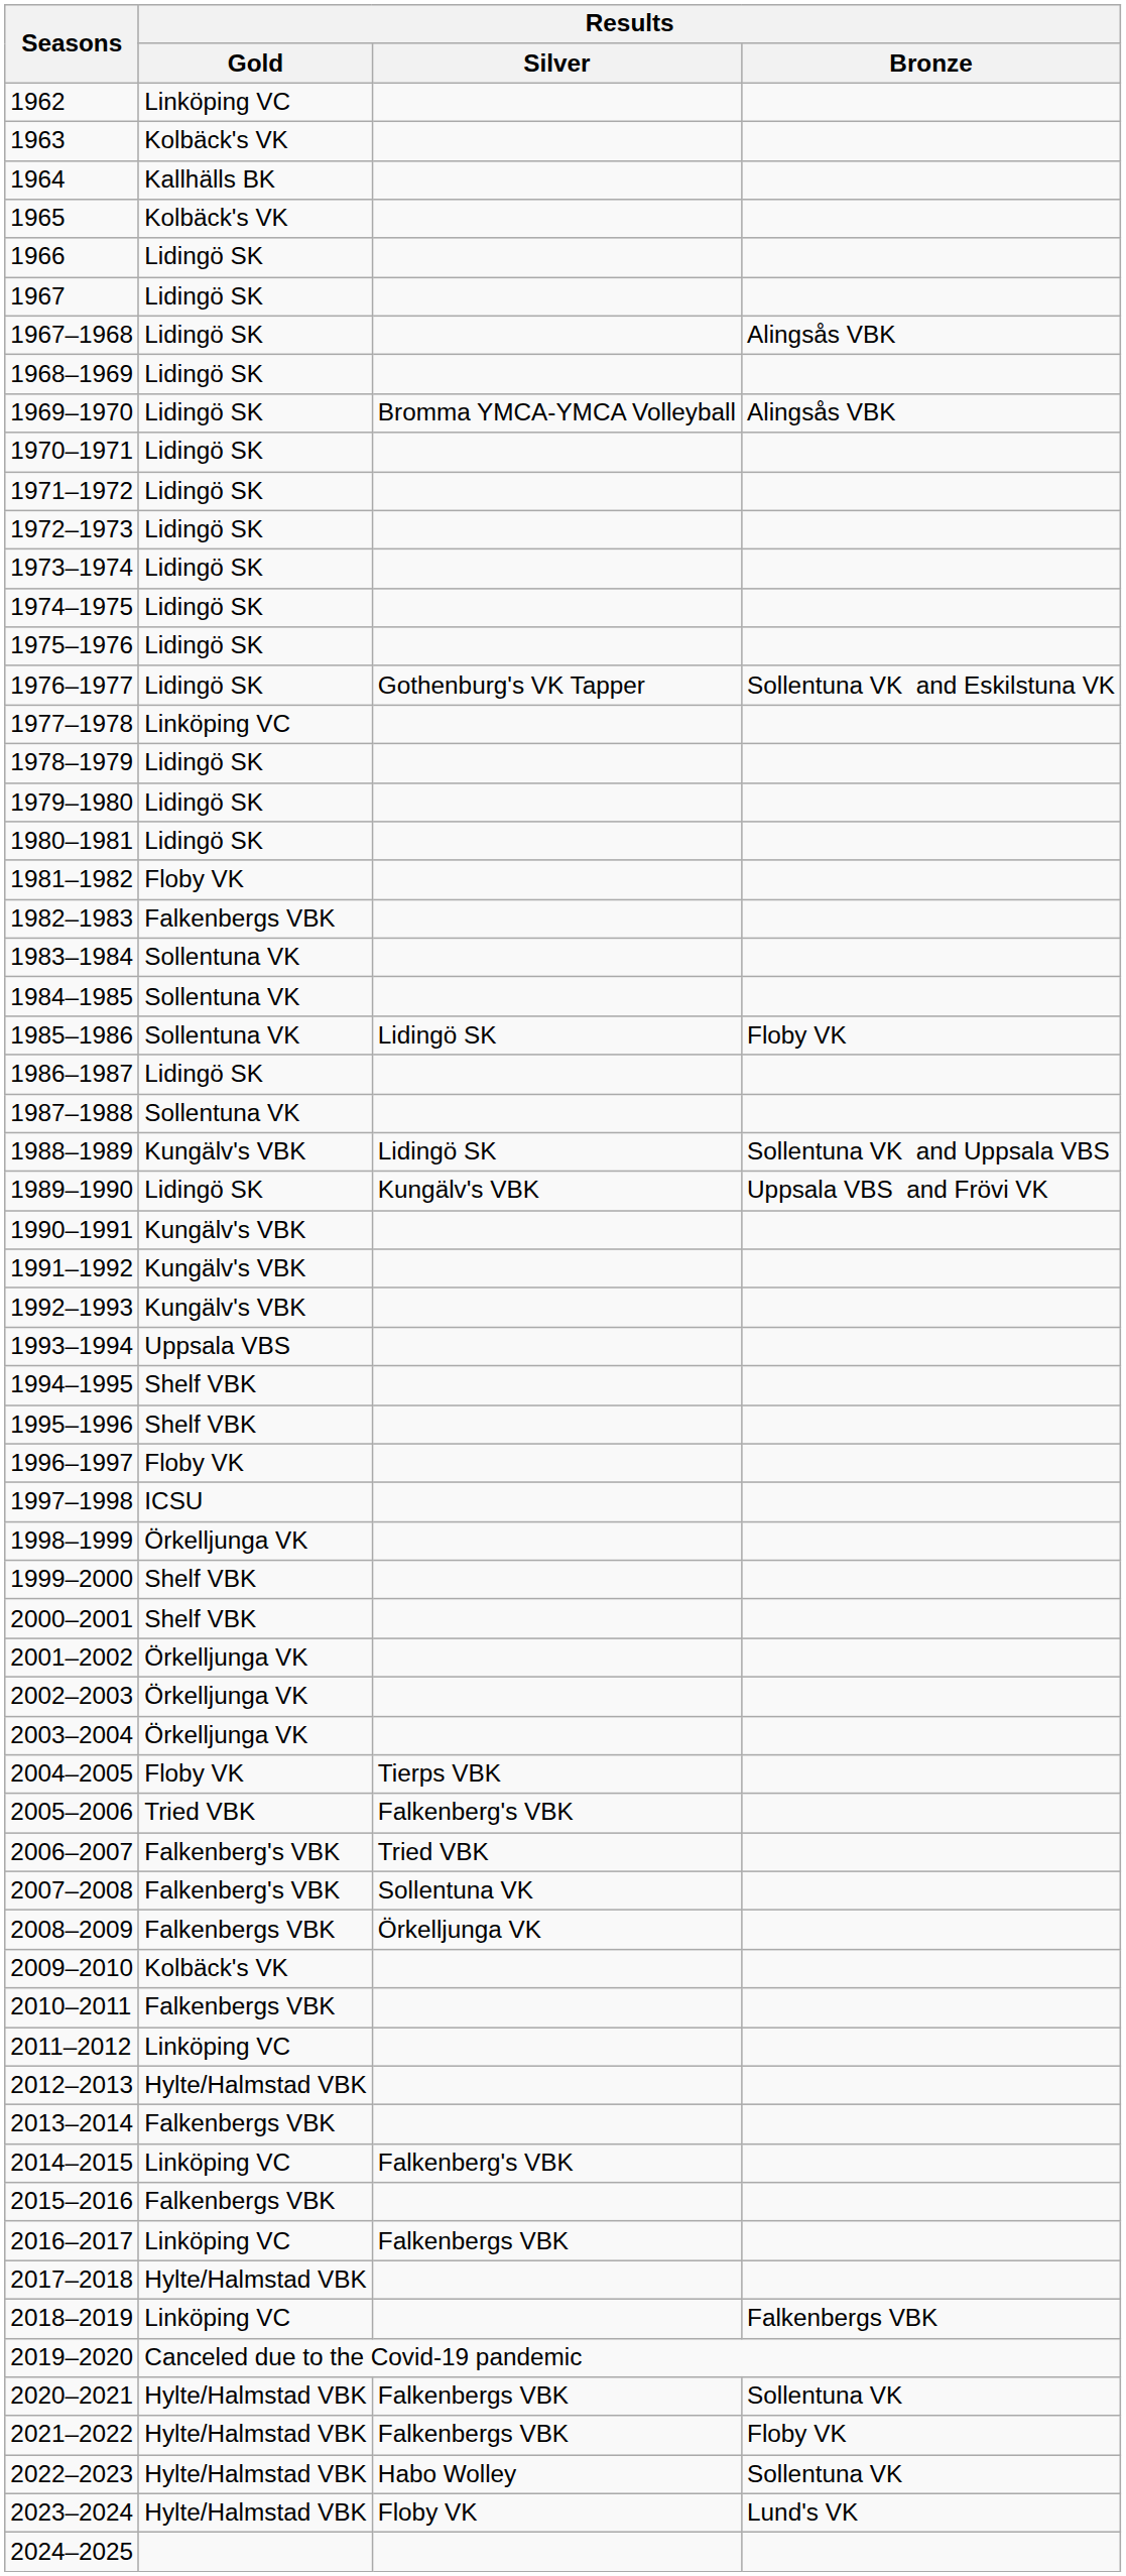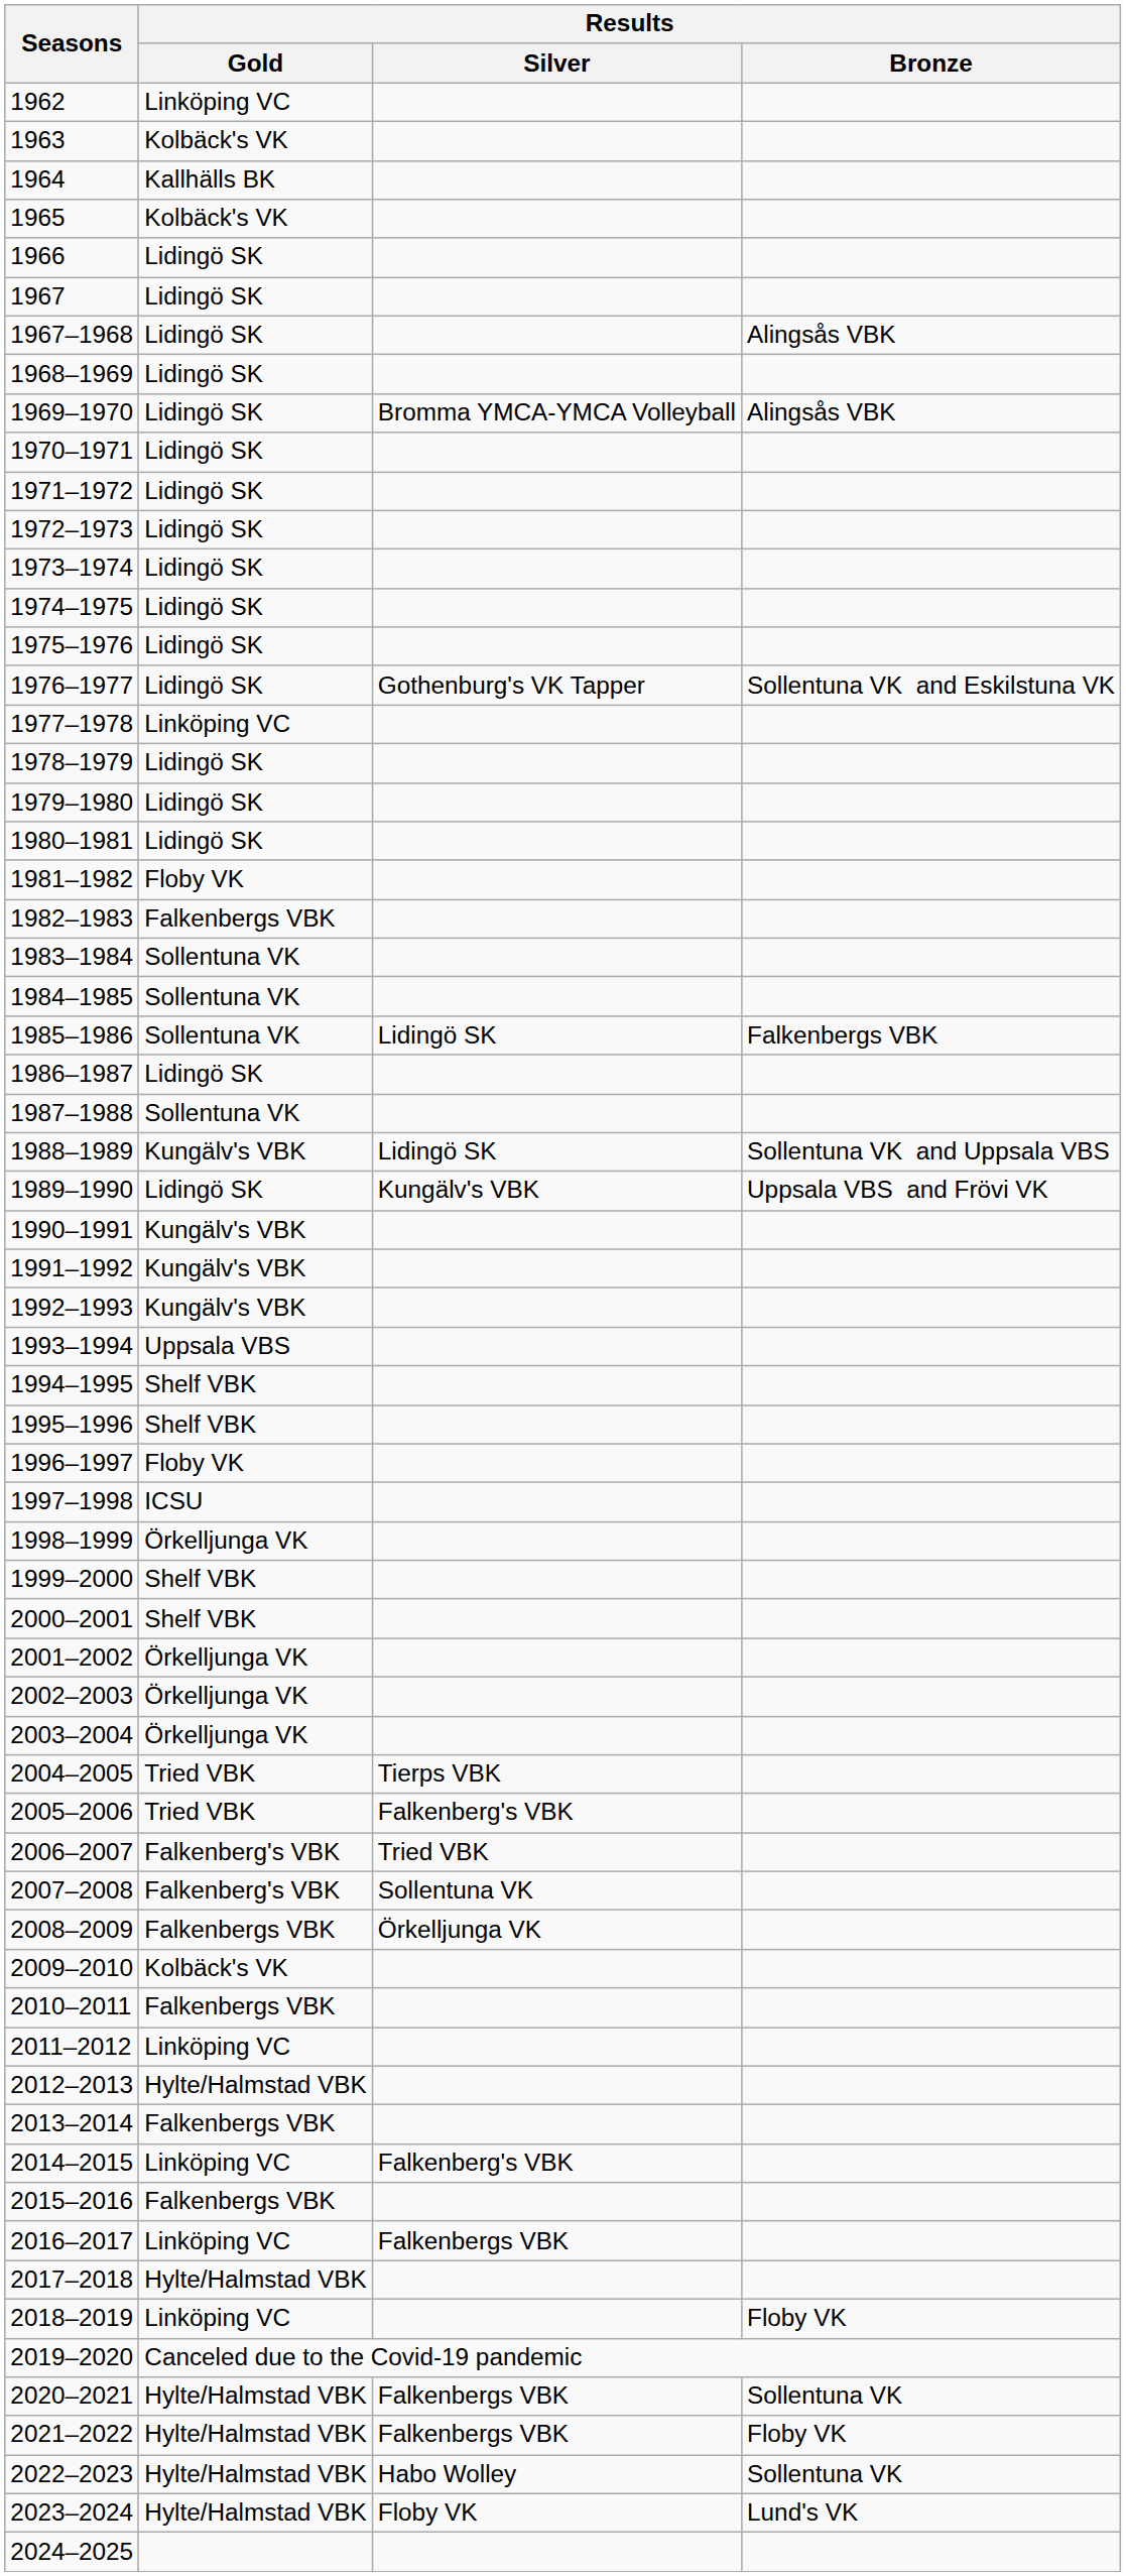1985–1986 | Results / Bronze: Floby VK -> Falkenbergs VBK
2004–2005 | Results / Gold: Floby VK -> Tried VBK
2018–2019 | Results / Bronze: Falkenbergs VBK -> Floby VK
